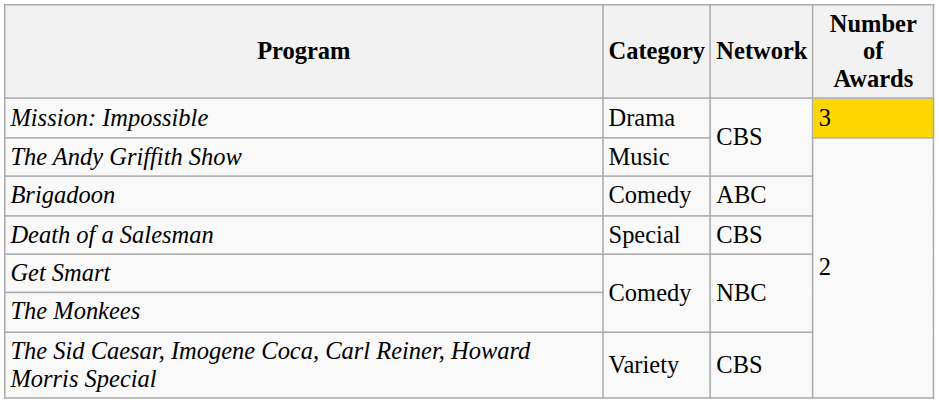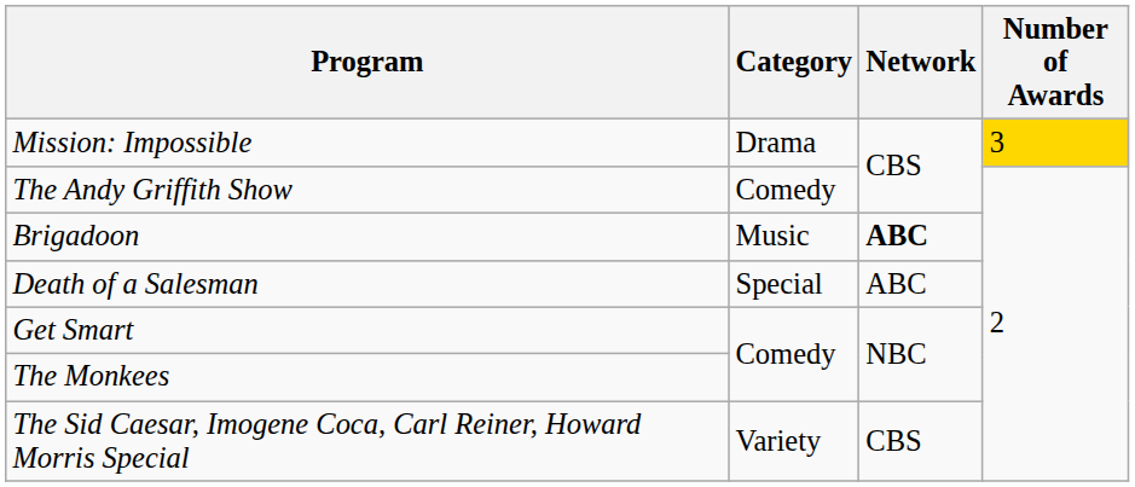The Andy Griffith Show | Category: Music -> Comedy
Brigadoon | Category: Comedy -> Music
Brigadoon | Network: normal -> bold
Death of a Salesman | Network: CBS -> ABC
